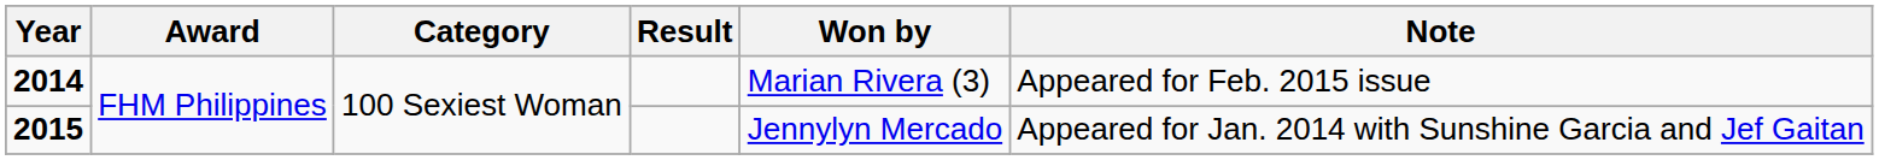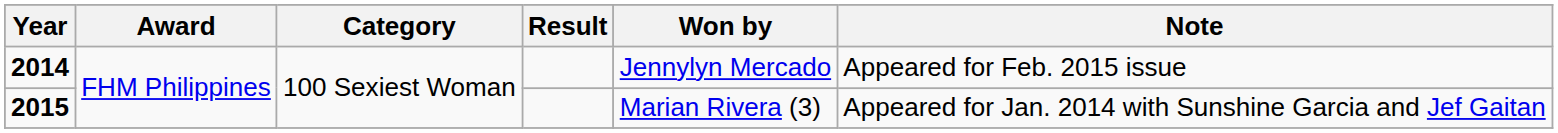2014 | Won by: Marian Rivera (3) -> Jennylyn Mercado
2015 | Won by: Jennylyn Mercado -> Marian Rivera (3)
